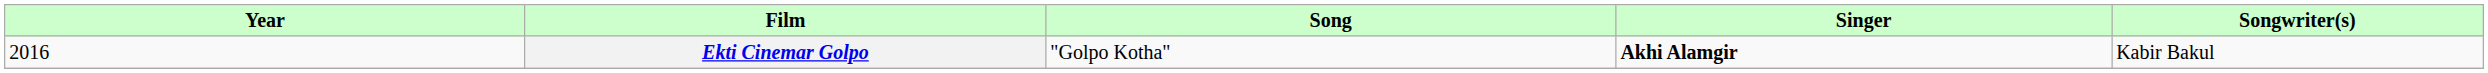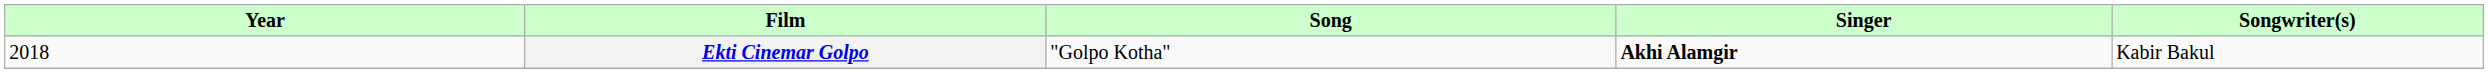Ekti Cinemar Golpo | Year: 2016 -> 2018
